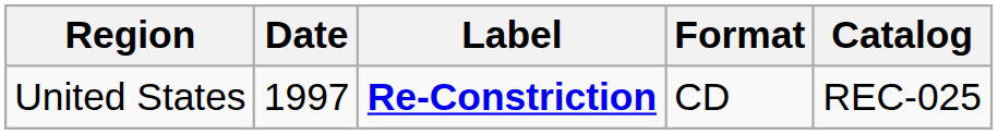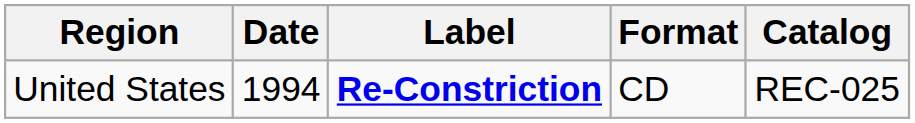United States | Date: 1997 -> 1994
